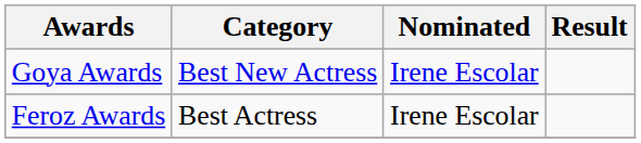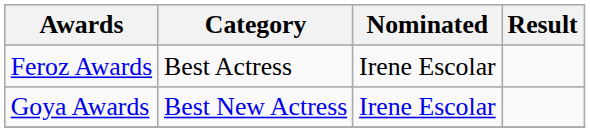rows swapped: Goya Awards <-> Feroz Awards
